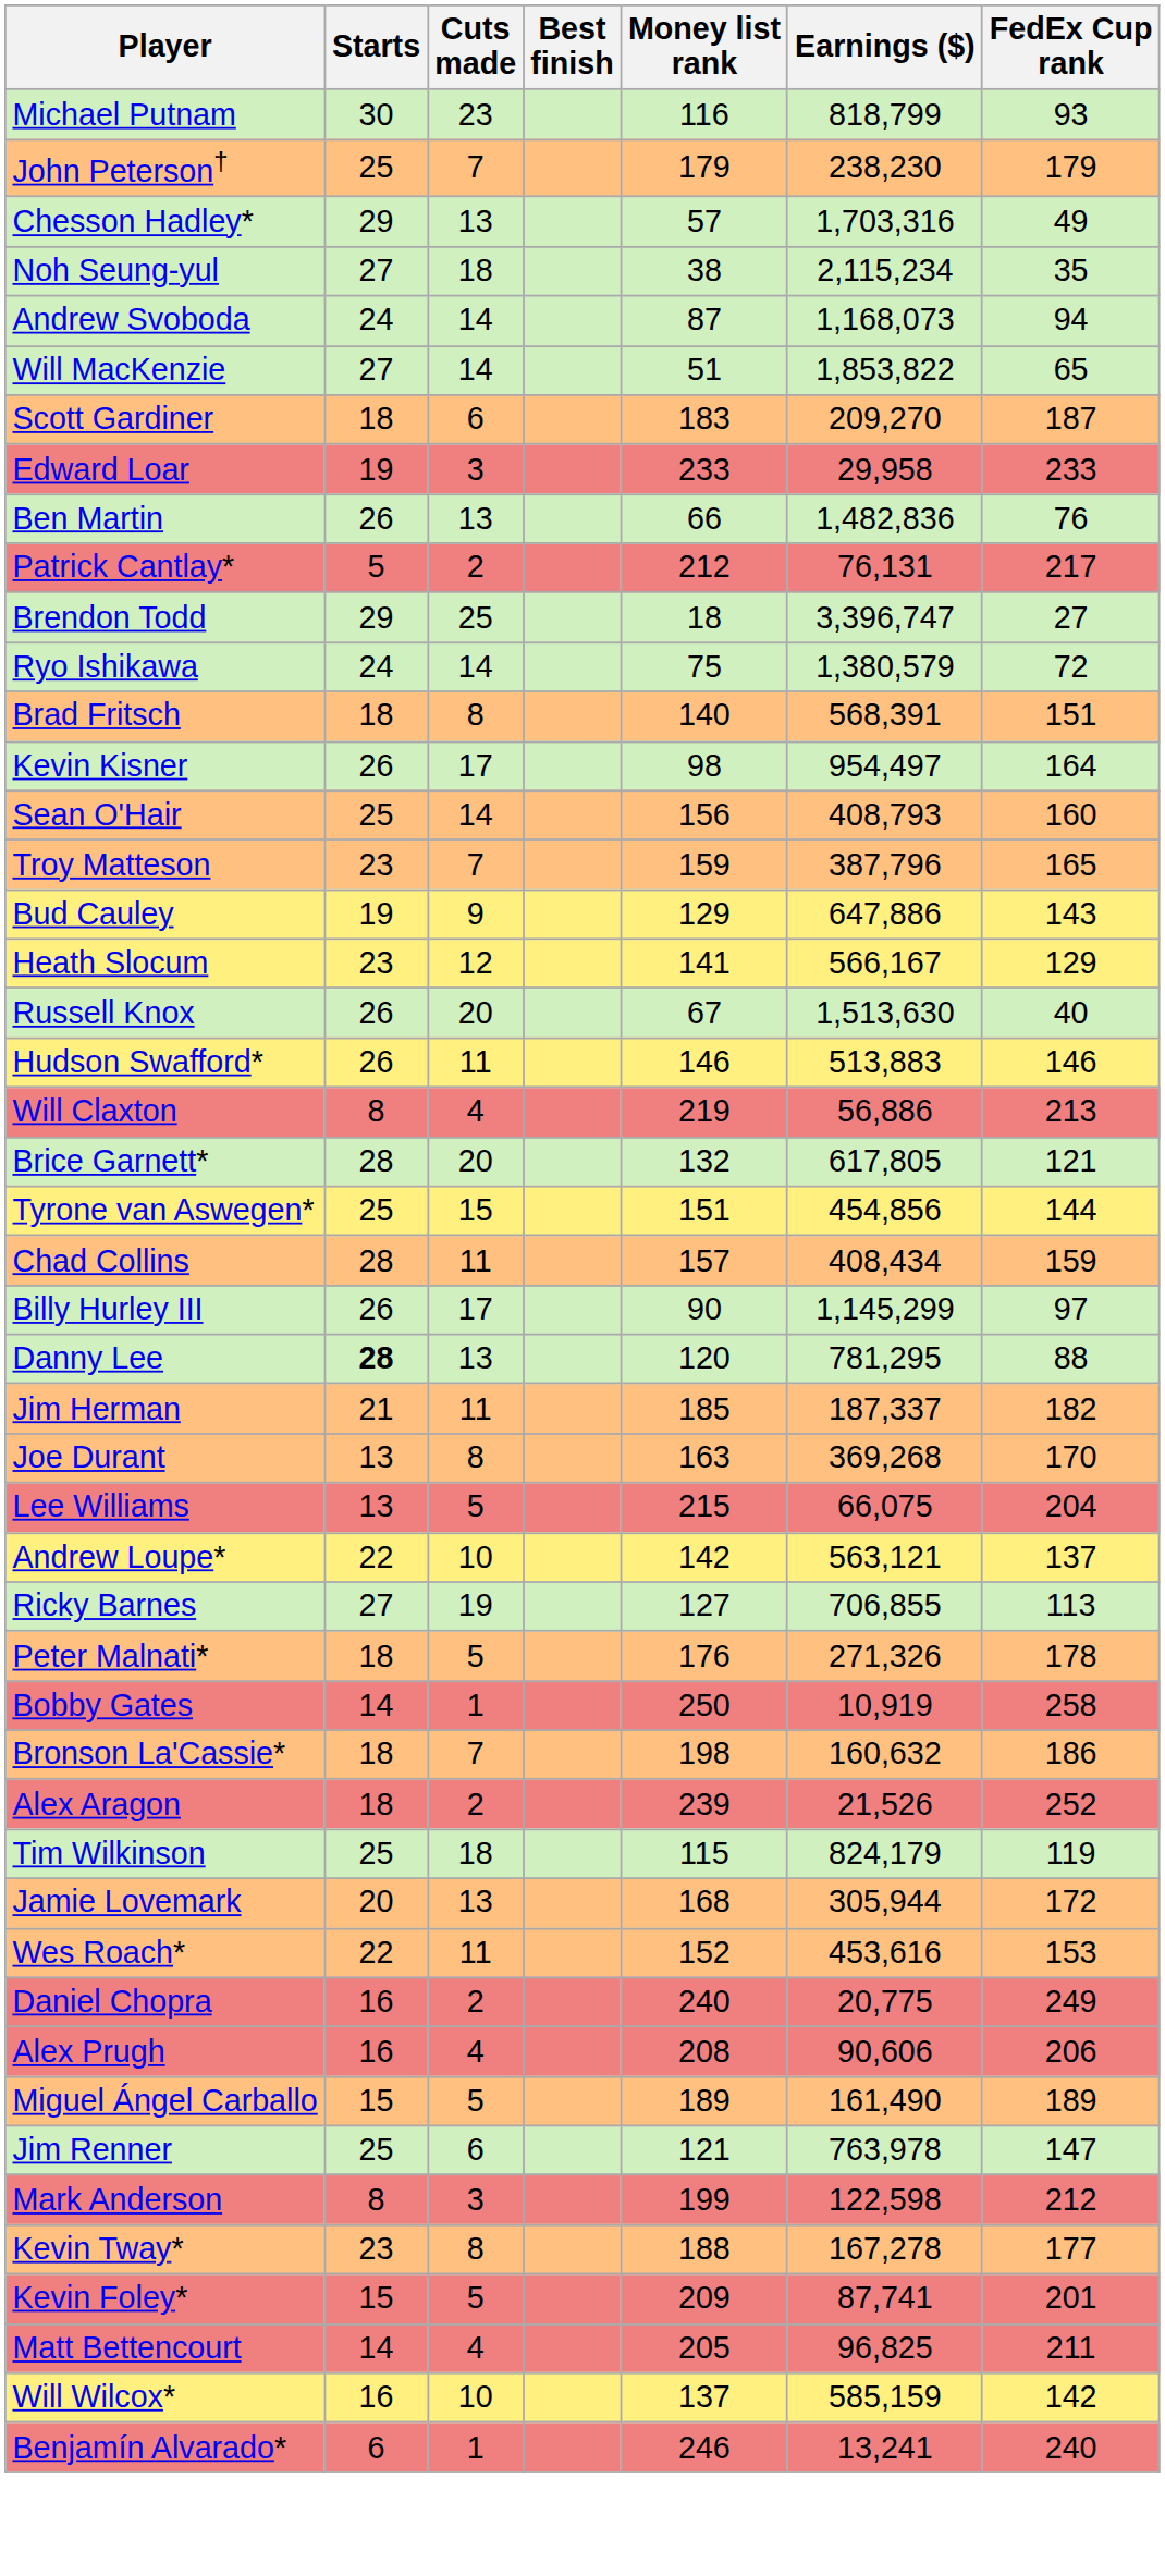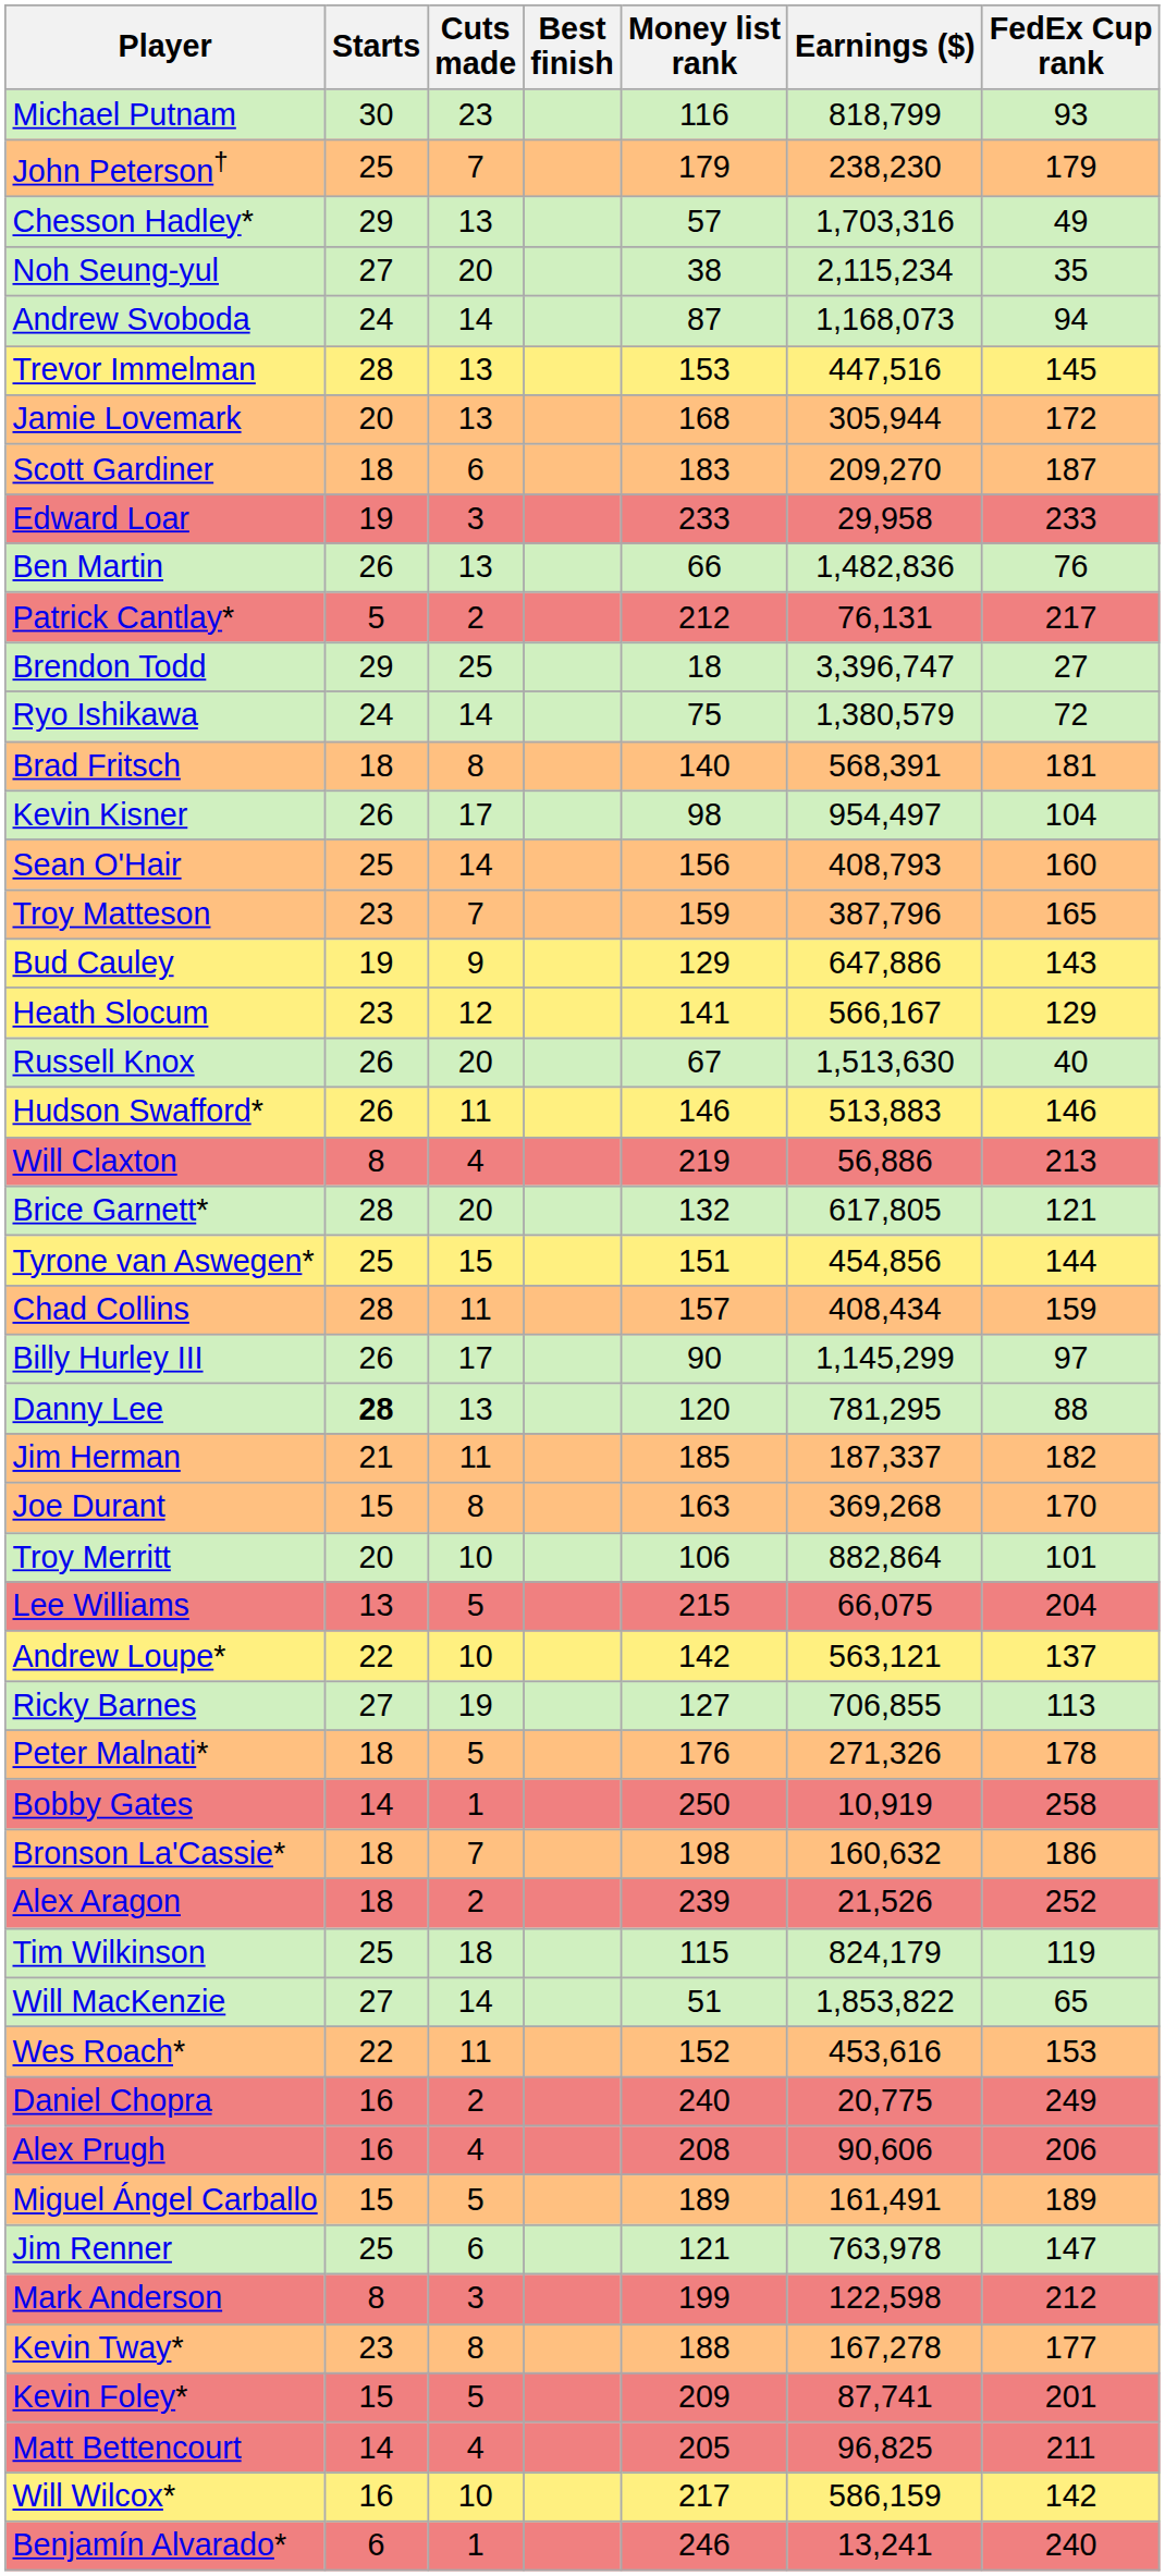Noh Seung-yul | Cuts made: 18 -> 20
+ row: Trevor Immelman | 28 | 13 | 153 | 447,516 | 145
rows swapped: Will MacKenzie <-> Jamie Lovemark
Brad Fritsch | FedEx Cup rank: 151 -> 181
Kevin Kisner | FedEx Cup rank: 164 -> 104
Joe Durant | Starts: 13 -> 15
+ row: Troy Merritt | 20 | 10 | 106 | 882,864 | 101
Miguel Ángel Carballo | Earnings ($): 161,490 -> 161,491
Will Wilcox* | Money list rank: 137 -> 217
Will Wilcox* | Earnings ($): 585,159 -> 586,159
